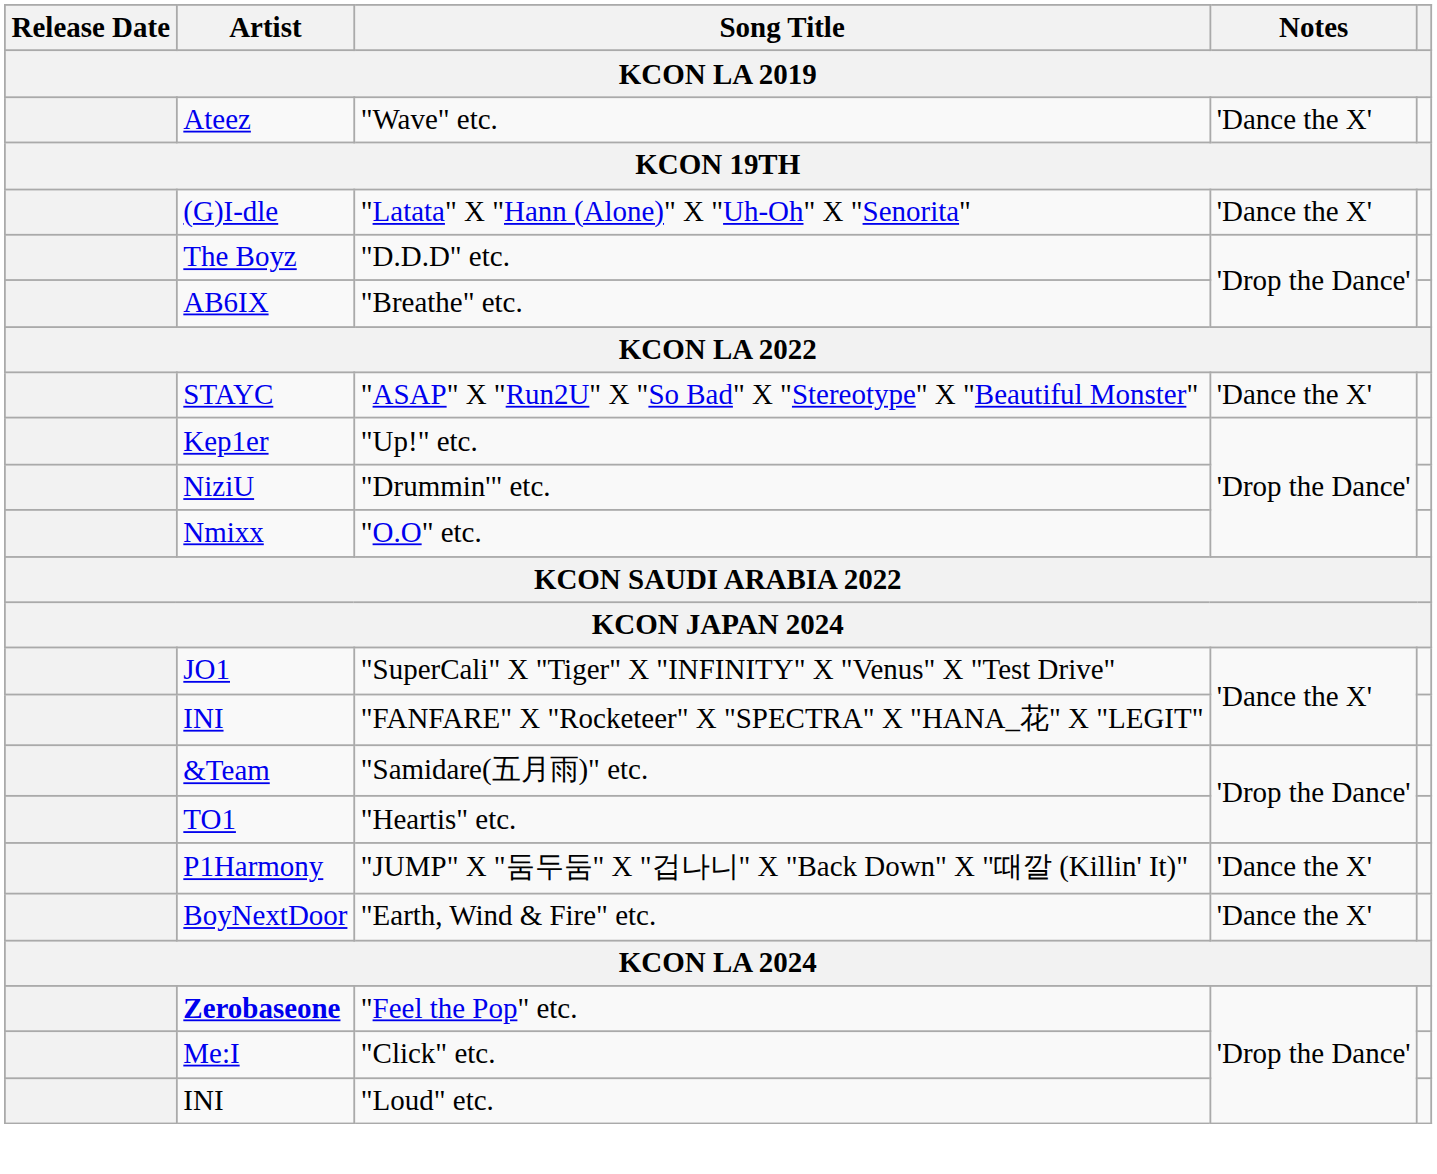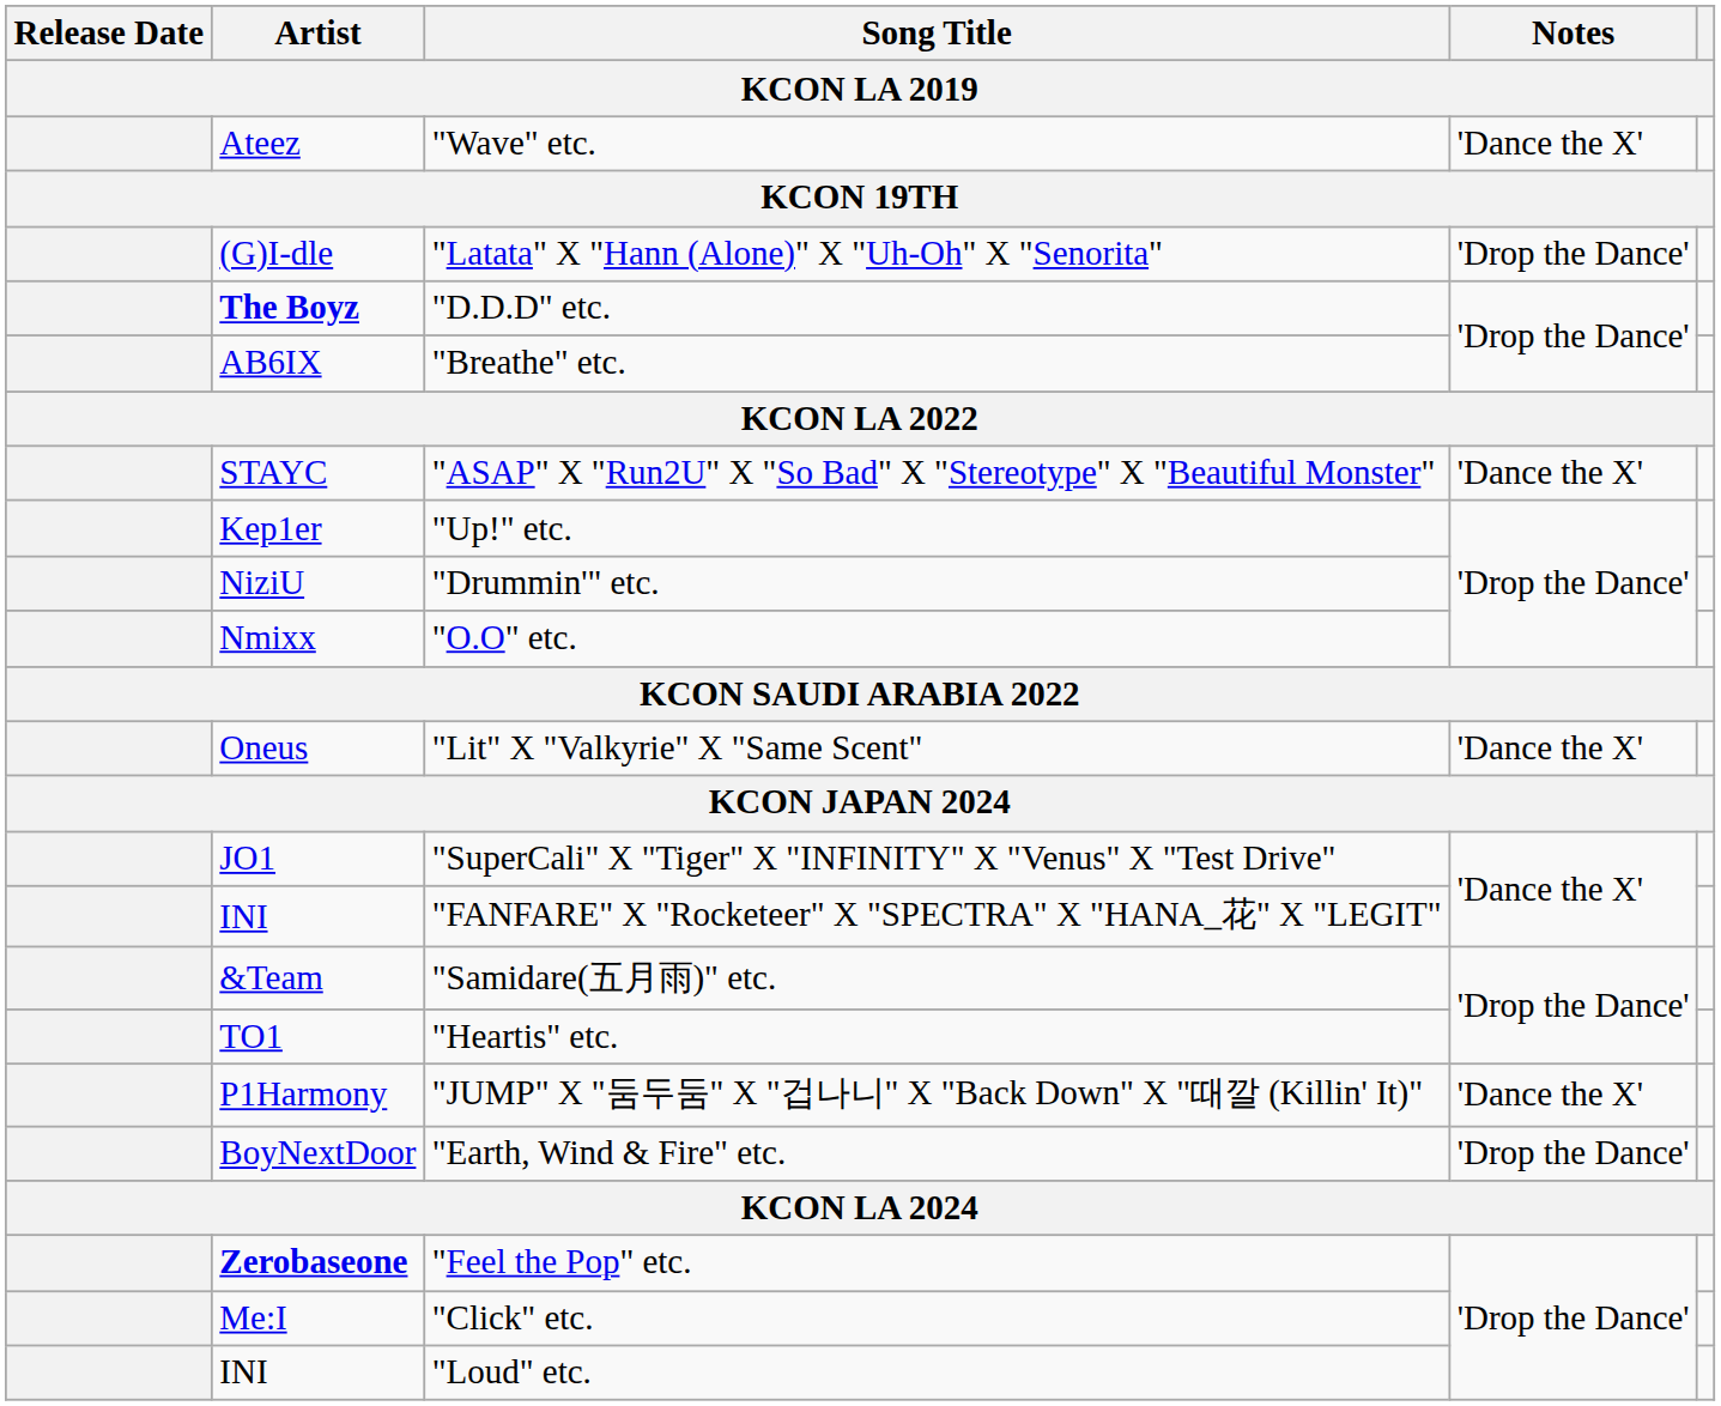"Latata" X "Hann (Alone)" X "Uh-Oh" X "Senorita" | Notes: 'Dance the X' -> 'Drop the Dance'
"D.D.D" etc. | Artist: normal -> bold
+ row: Oneus | "Lit" X "Valkyrie" X "Same Scent" | 'Dance the X'
"Earth, Wind & Fire" etc. | Notes: 'Dance the X' -> 'Drop the Dance'
